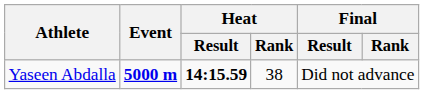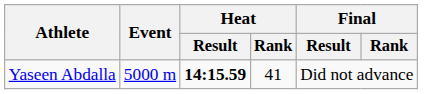Yaseen Abdalla | Event: bold -> normal
Yaseen Abdalla | Heat / Rank: 38 -> 41
